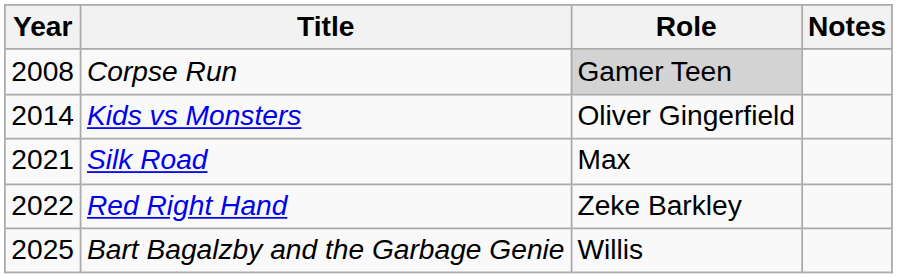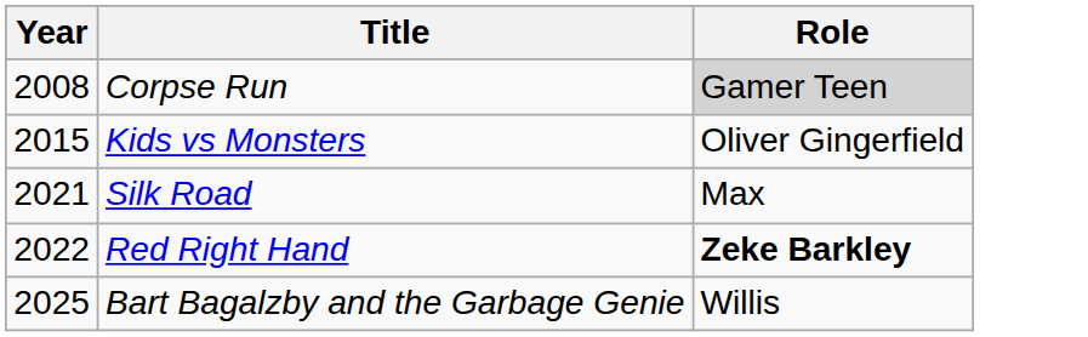- column: Notes
Kids vs Monsters | Year: 2014 -> 2015
Red Right Hand | Role: normal -> bold
